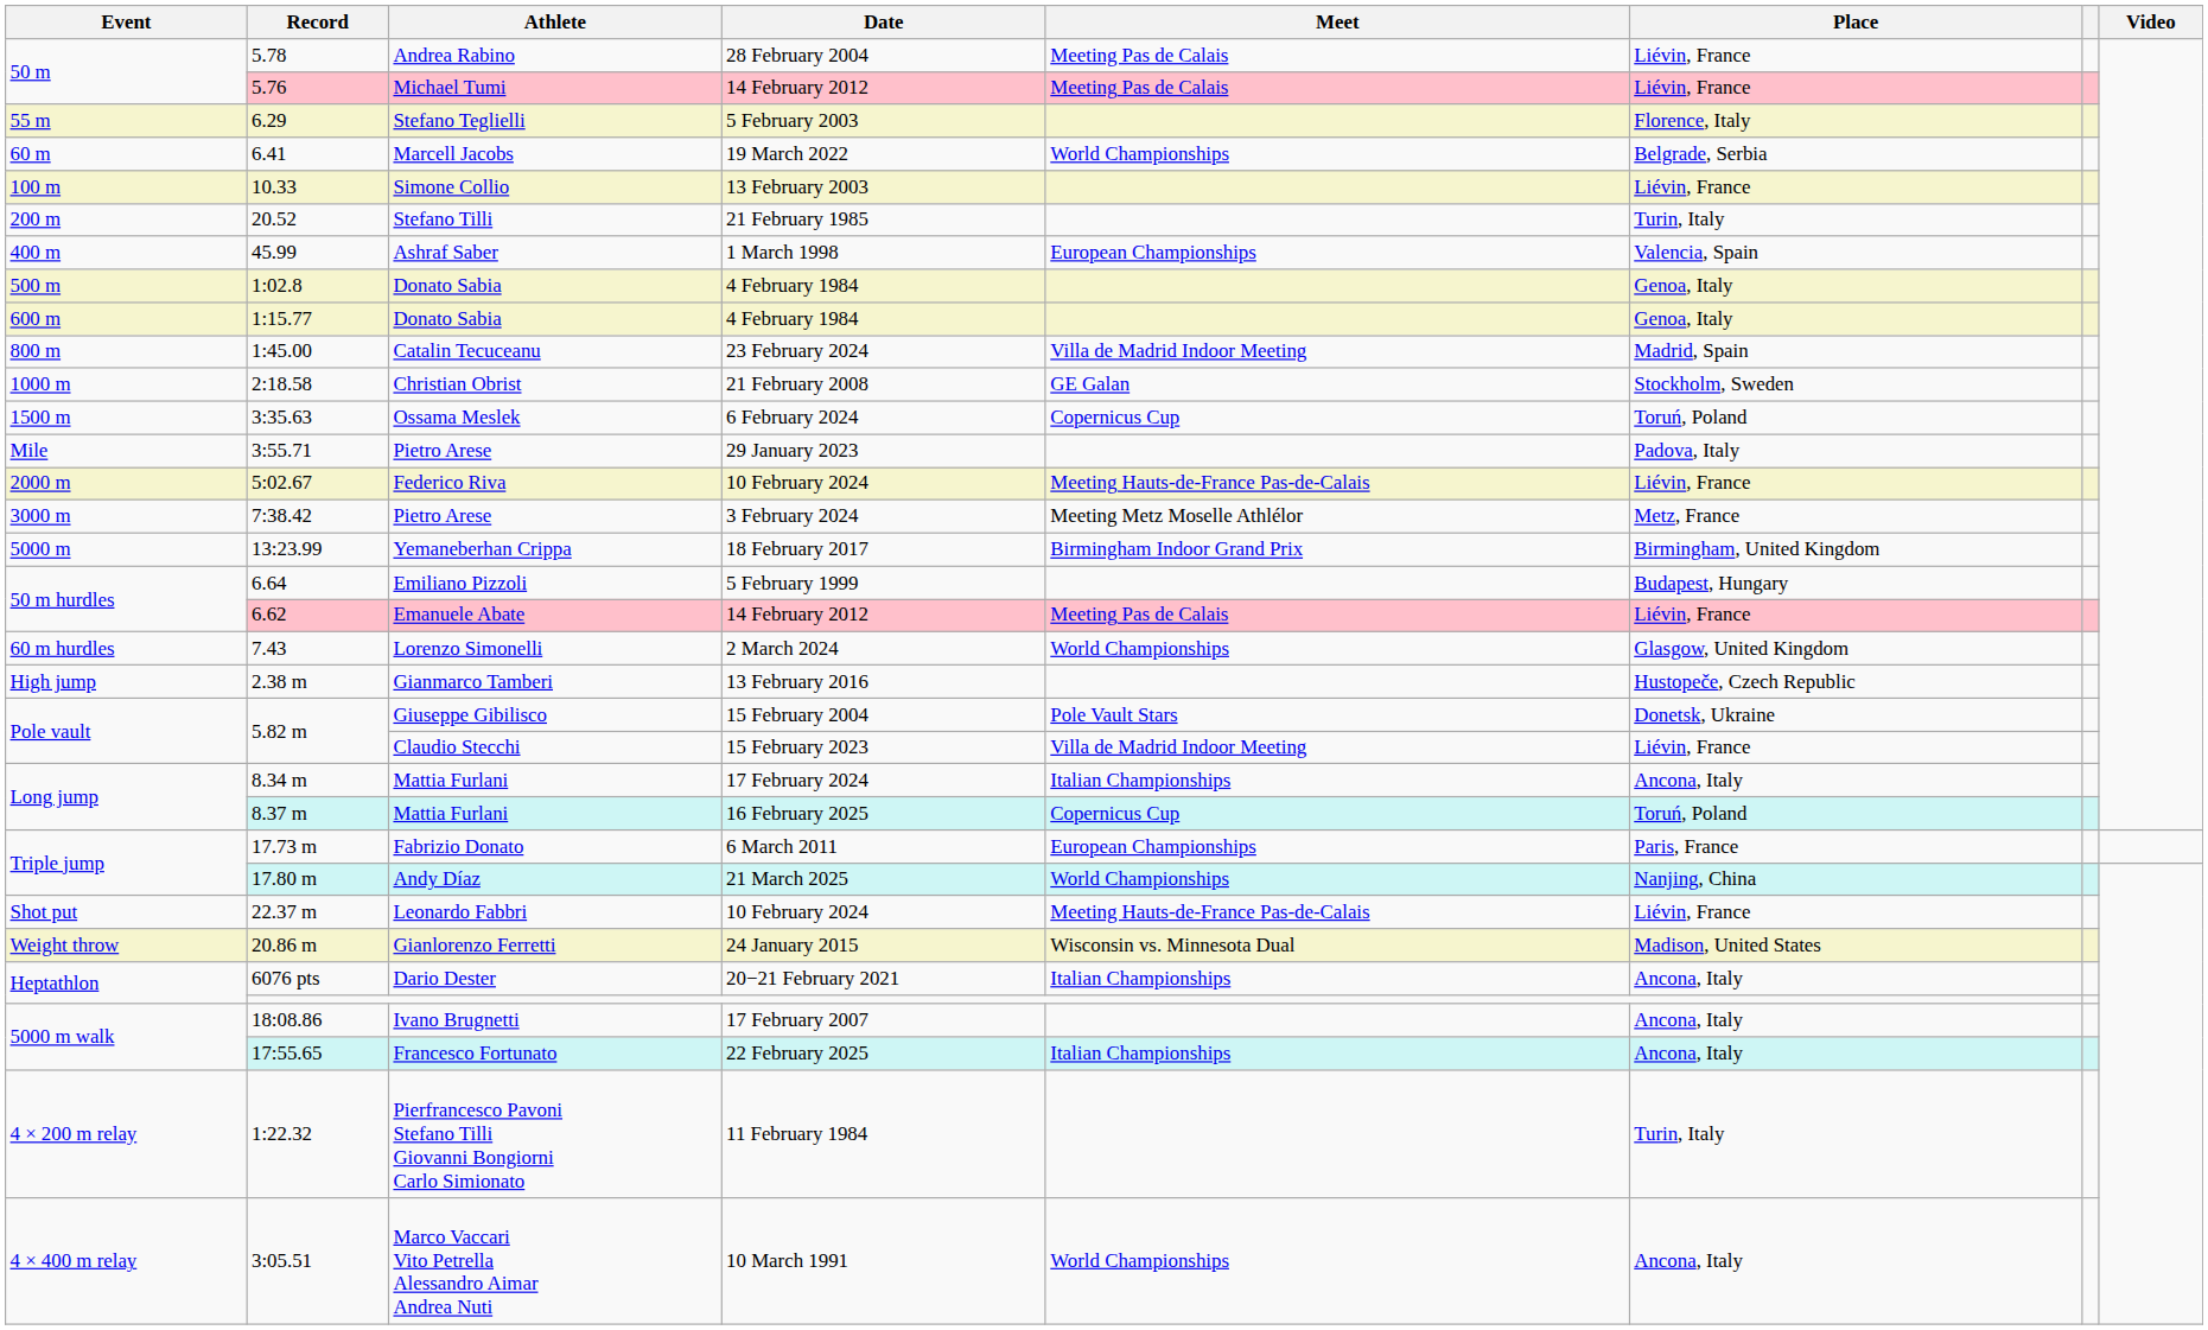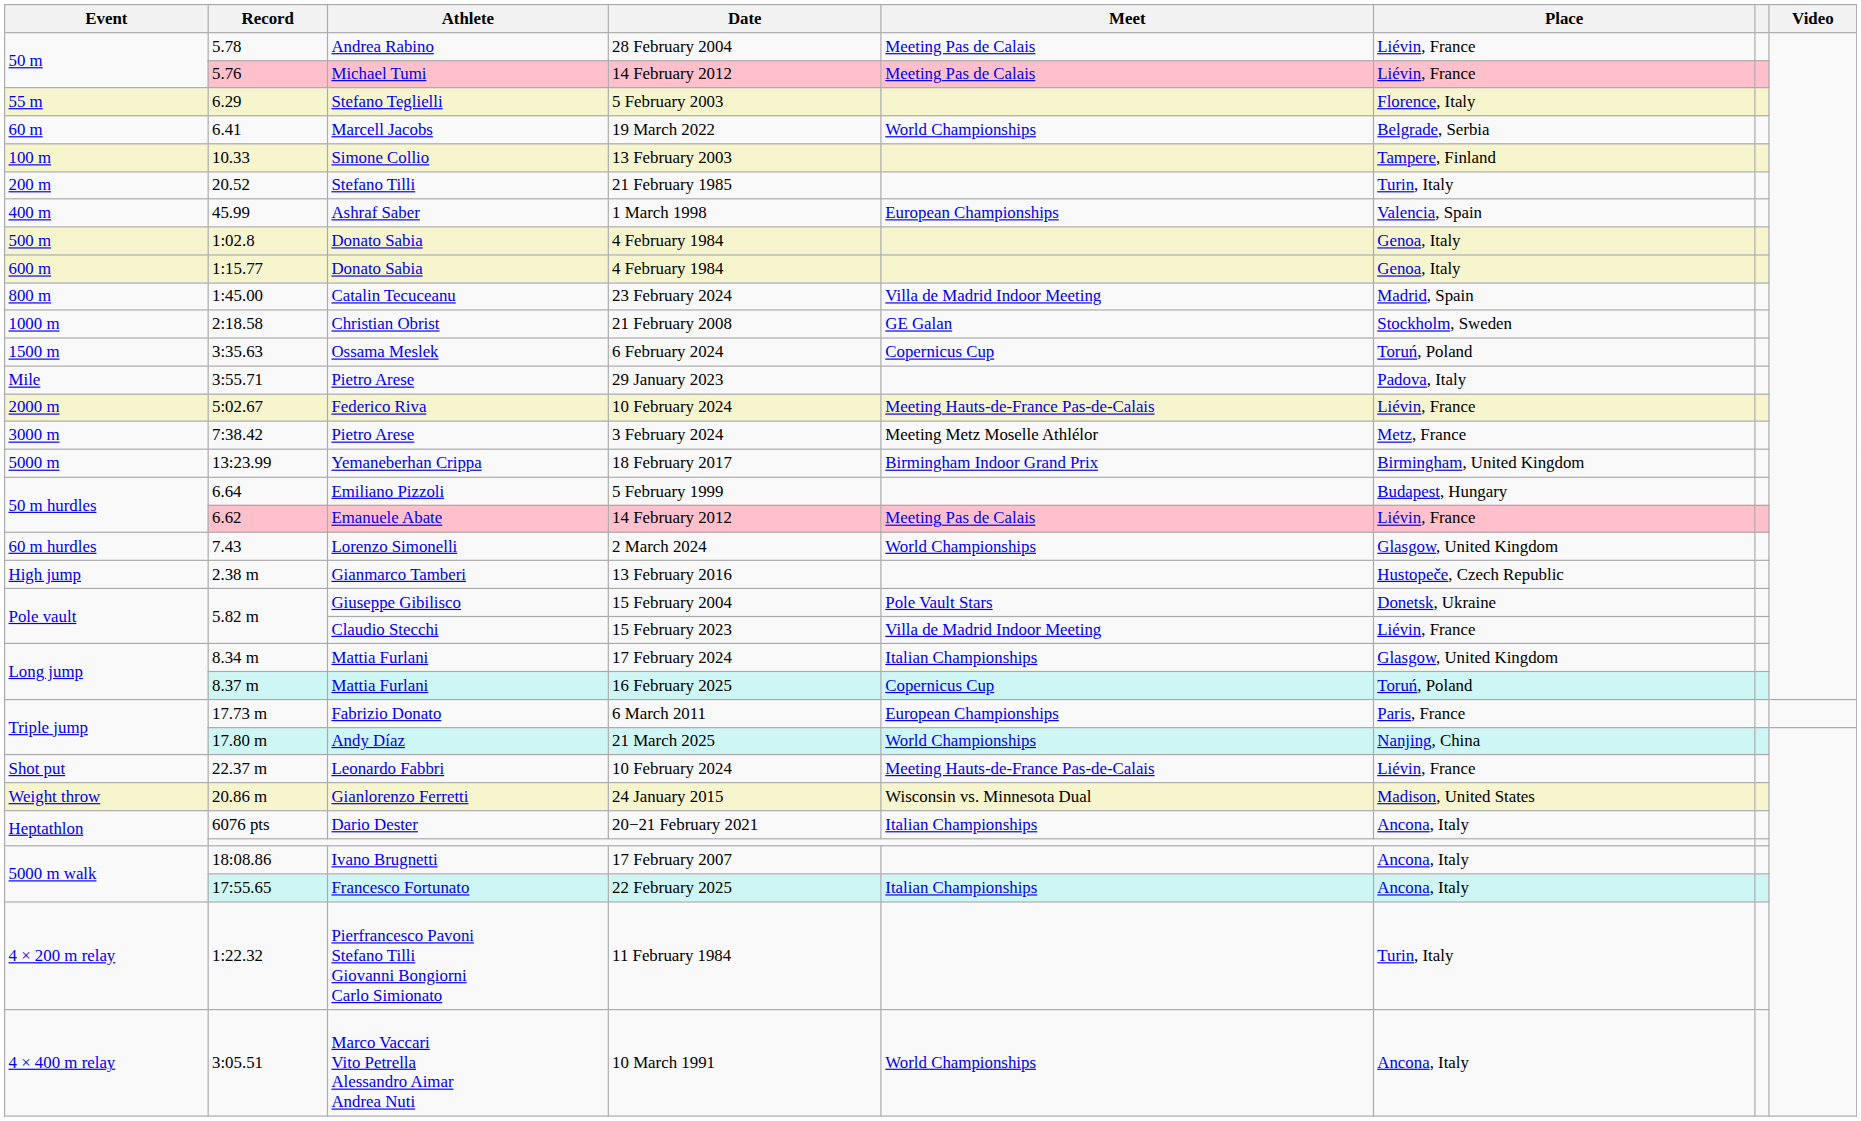Simone Collio | Place: Liévin, France -> Tampere, Finland
8.34 m / Mattia Furlani | Place: Ancona, Italy -> Glasgow, United Kingdom
